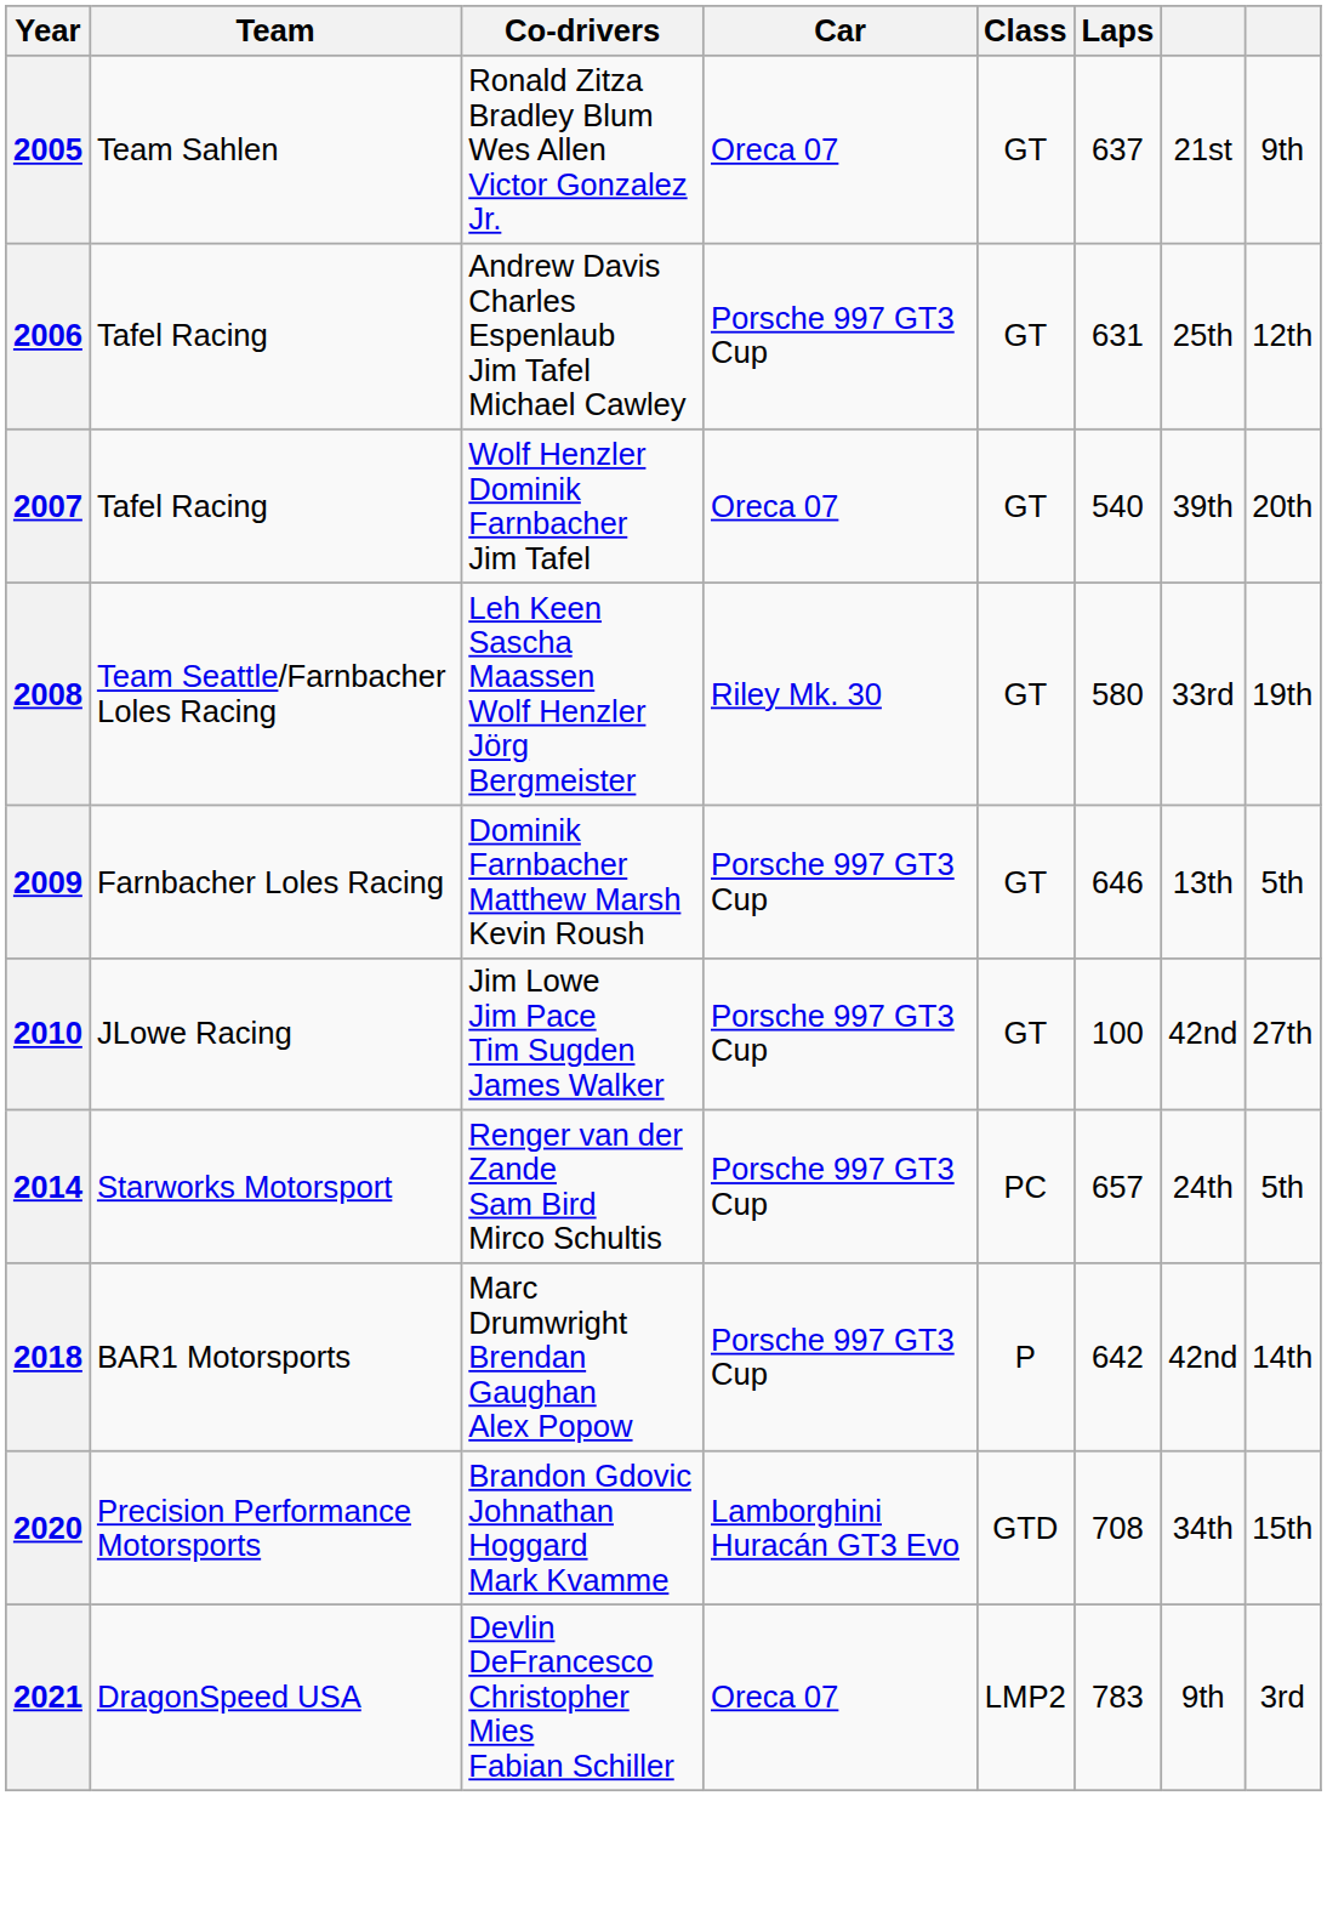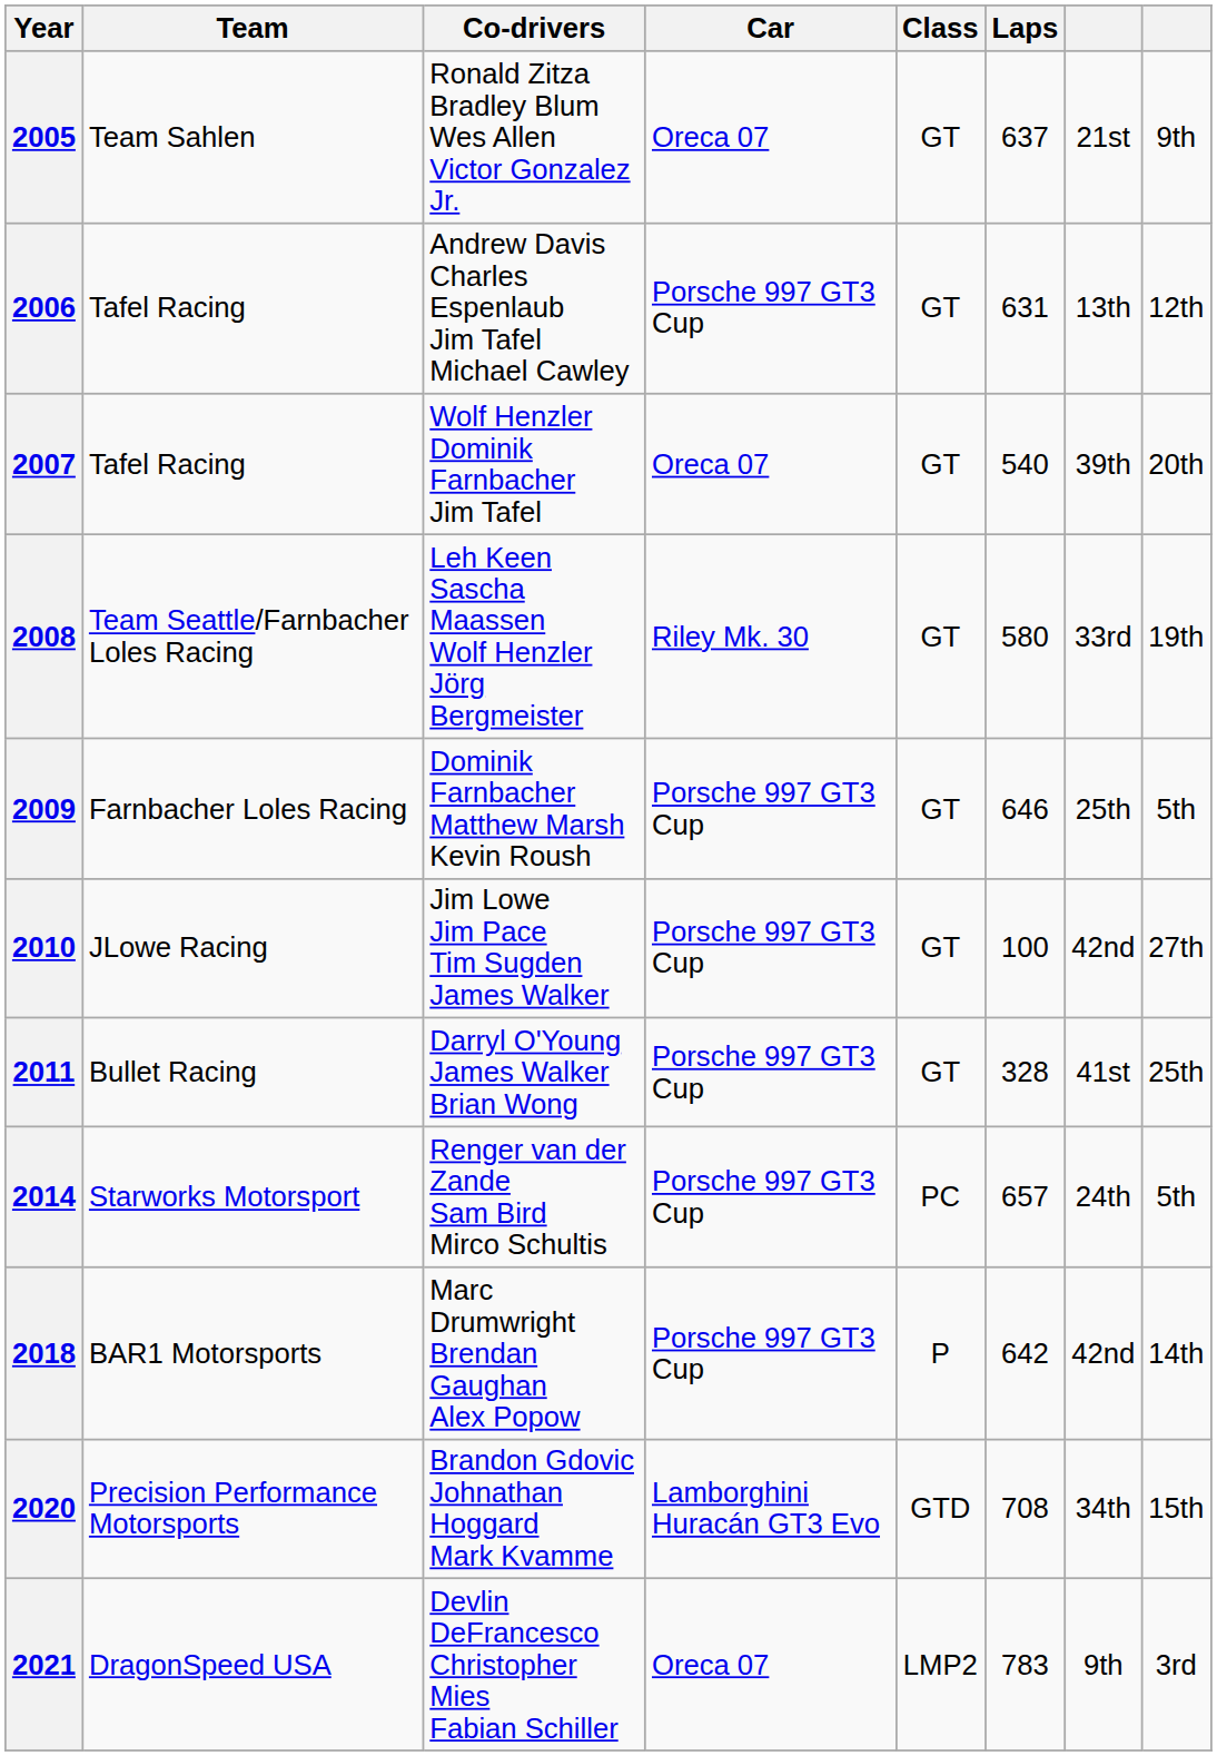2006 | column 7: 25th -> 13th
2009 | column 7: 13th -> 25th
+ row: 2011 | Bullet Racing | Darryl O'Young James Walker Brian Wong | Porsche 997 GT3 Cup | GT | 328 | 41st | 25th
